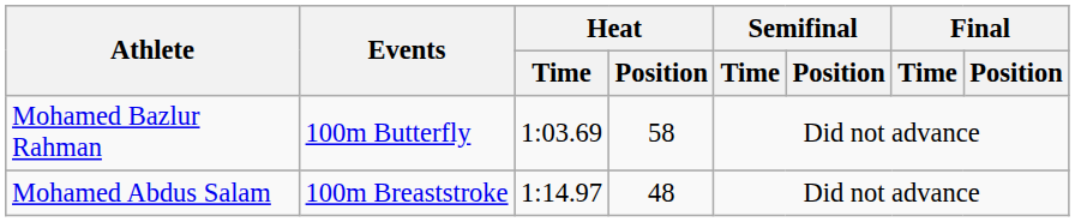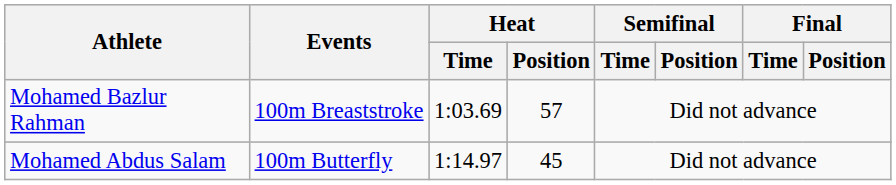Mohamed Bazlur Rahman | Events: 100m Butterfly -> 100m Breaststroke
Mohamed Bazlur Rahman | Heat / Position: 58 -> 57
Mohamed Abdus Salam | Events: 100m Breaststroke -> 100m Butterfly
Mohamed Abdus Salam | Heat / Position: 48 -> 45
